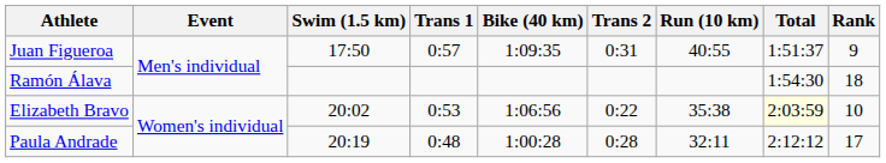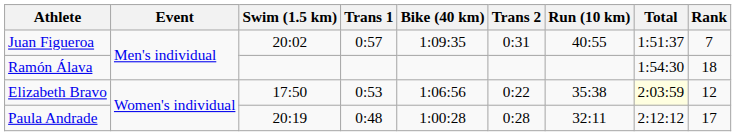Juan Figueroa | Swim (1.5 km): 17:50 -> 20:02
Juan Figueroa | Rank: 9 -> 7
Elizabeth Bravo | Swim (1.5 km): 20:02 -> 17:50
Elizabeth Bravo | Rank: 10 -> 12
